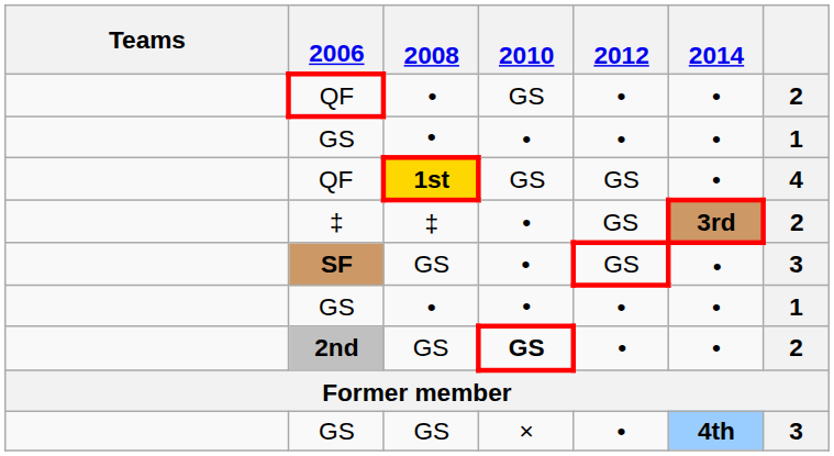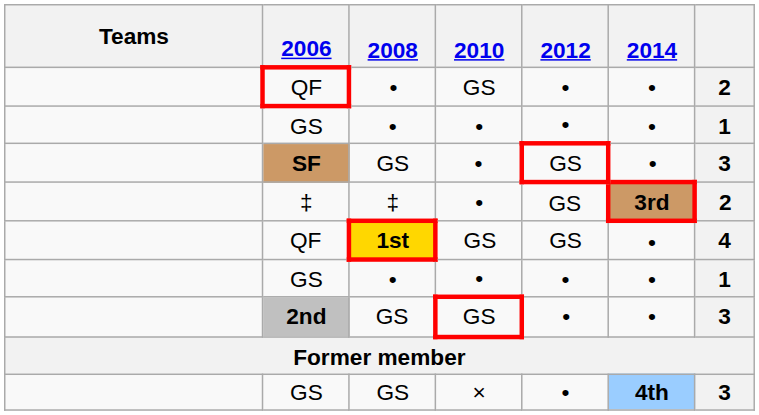rows swapped: QF / 1st <-> SF
2nd | 2010: bold -> normal
2nd | column 7: 2 -> 3
